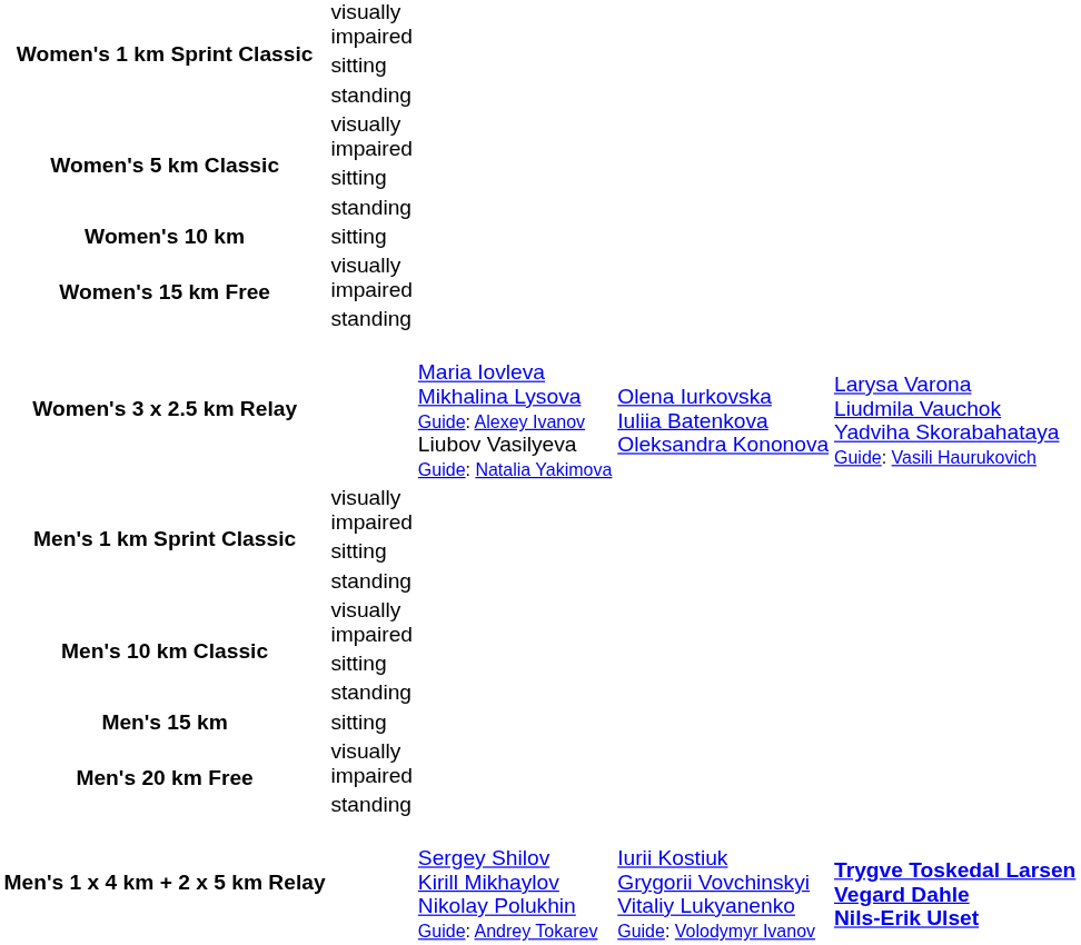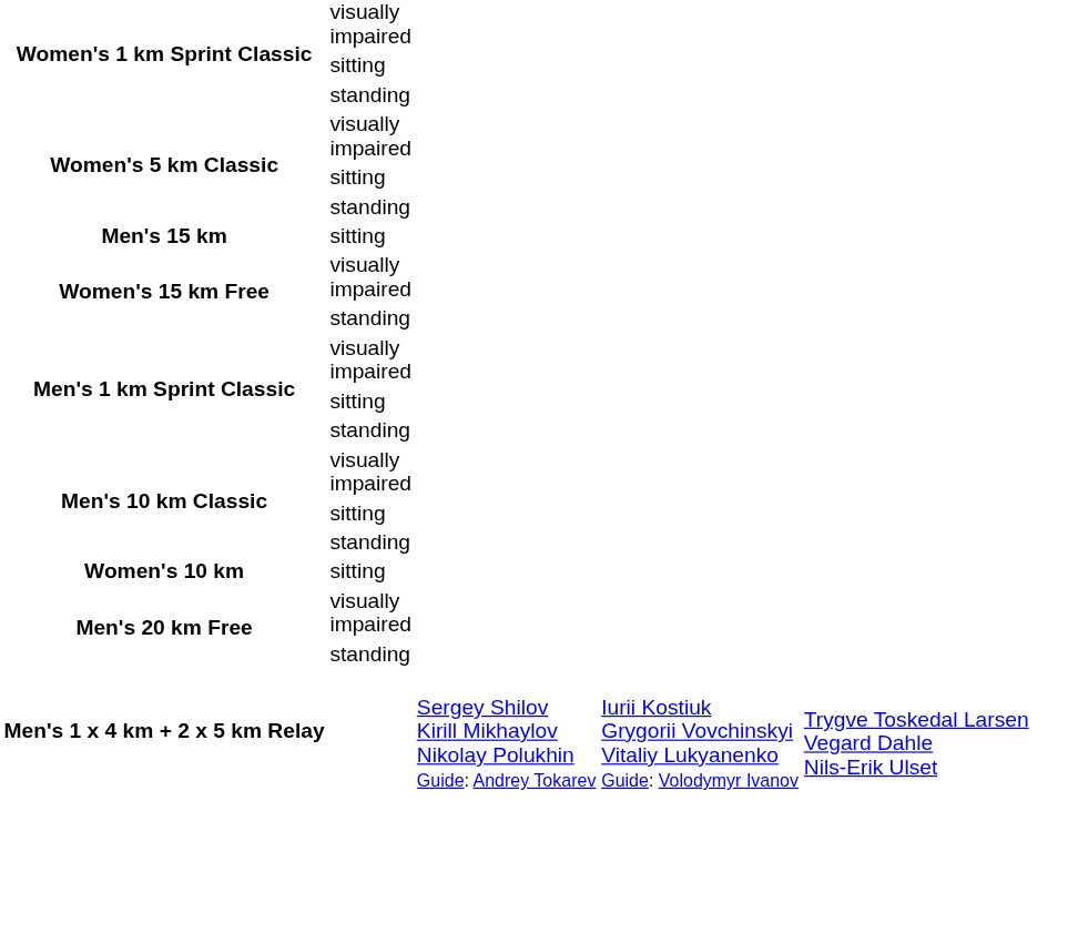rows swapped: Women's 10 km <-> Men's 15 km
- row: Women's 3 x 2.5 km Relay | Maria Iovleva Mikhalina Lysova Guide: Alexey Ivanov Liubov Vasilyeva Guide: Natalia Yakimova | Olena Iurkovska Iuliia Batenkova Oleksandra Kononova | Larysa Varona Liudmila Vauchok Yadviha Skorabahataya Guide: Vasili Haurukovich
Men's 1 x 4 km + 2 x 5 km Relay | column 5: bold -> normal
